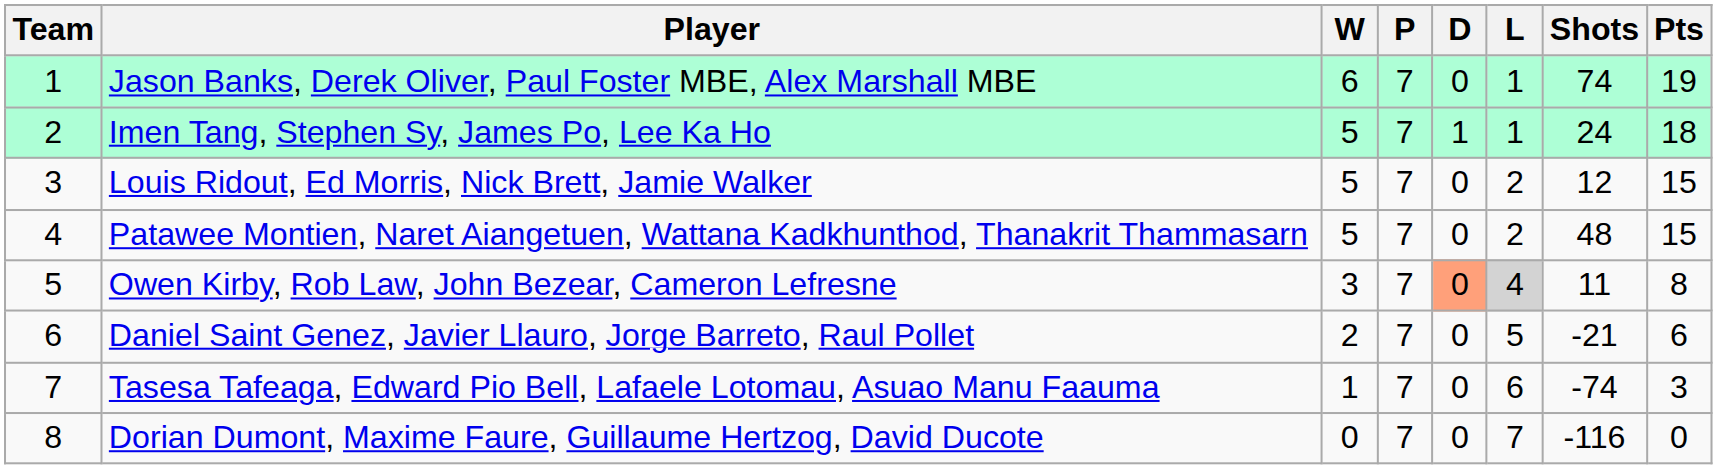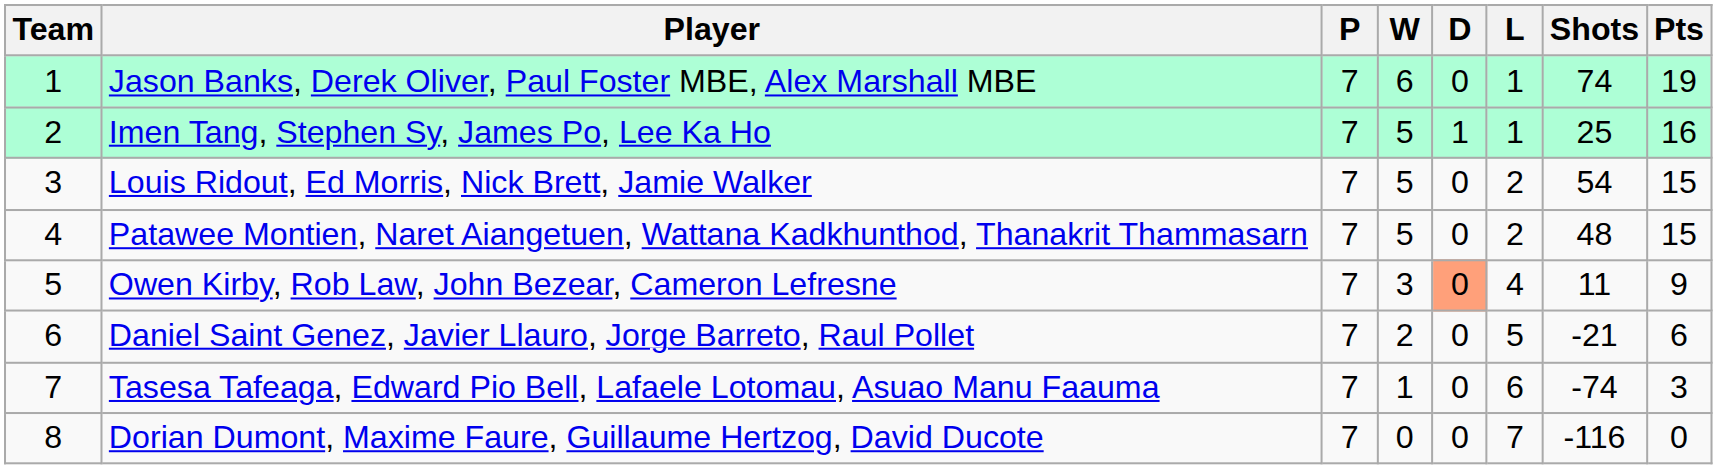columns swapped: P <-> W
Imen Tang, Stephen Sy, James Po, Lee Ka Ho | Shots: 24 -> 25
Imen Tang, Stephen Sy, James Po, Lee Ka Ho | Pts: 18 -> 16
Louis Ridout, Ed Morris, Nick Brett, Jamie Walker | Shots: 12 -> 54
Owen Kirby, Rob Law, John Bezear, Cameron Lefresne | L: lightgrey background -> no background
Owen Kirby, Rob Law, John Bezear, Cameron Lefresne | Pts: 8 -> 9
